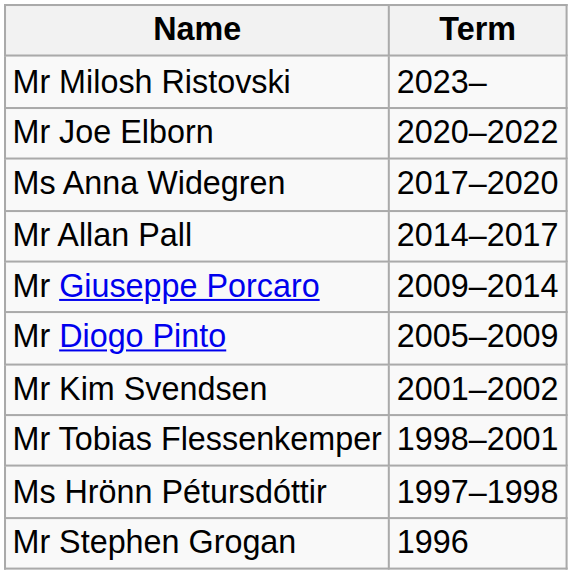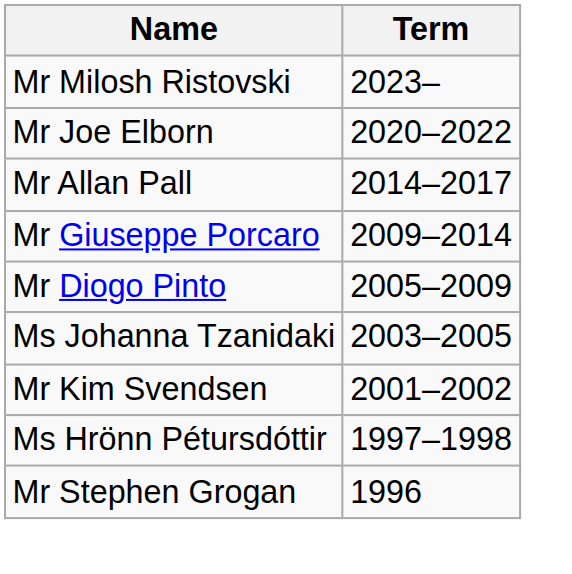- row: Ms Anna Widegren | 2017–2020
+ row: Ms Johanna Tzanidaki | 2003–2005
- row: Mr Tobias Flessenkemper | 1998–2001
